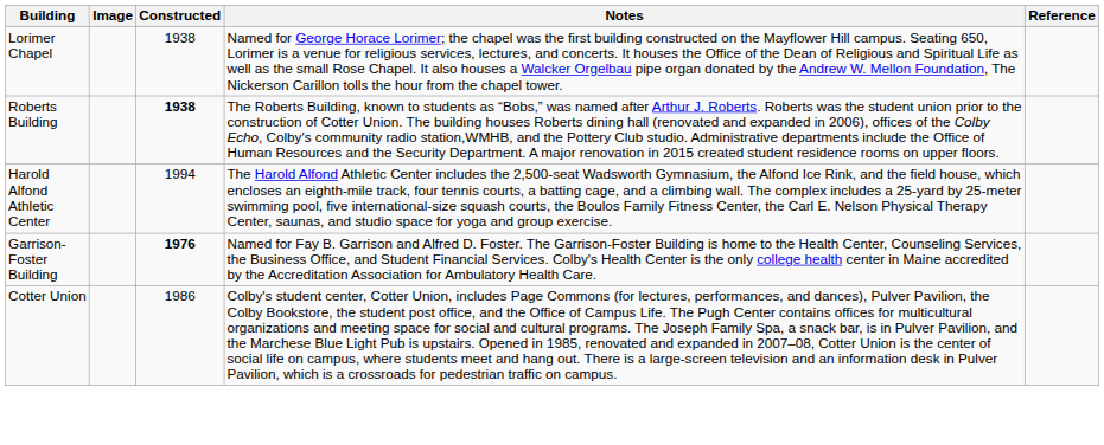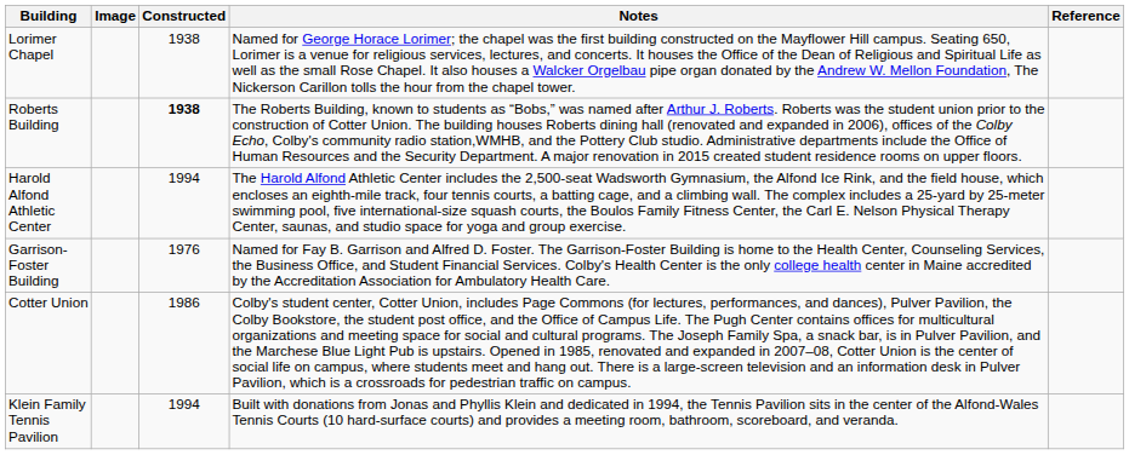Garrison-Foster Building | Constructed: bold -> normal
+ row: Klein Family Tennis Pavilion | 1994 | Built with donations from Jonas and Phyllis Klein and dedicated in 1994, the Tennis Pavilion sits in the center of the Alfond-Wales Tennis Courts (10 hard-surface courts) and provides a meeting room, bathroom, scoreboard, and veranda.
